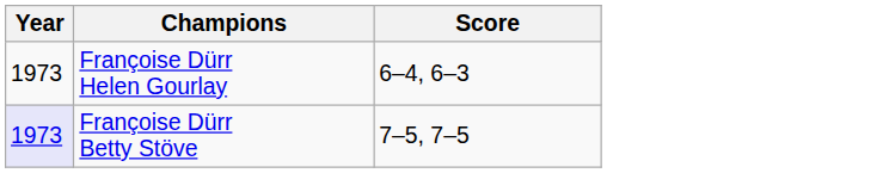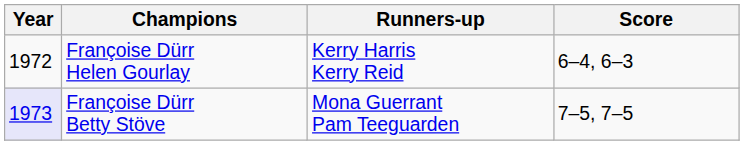+ column: Runners-up | Kerry Harris Kerry Reid | Mona Guerrant Pam Teeguarden
Françoise Dürr Helen Gourlay | Year: 1973 -> 1972
